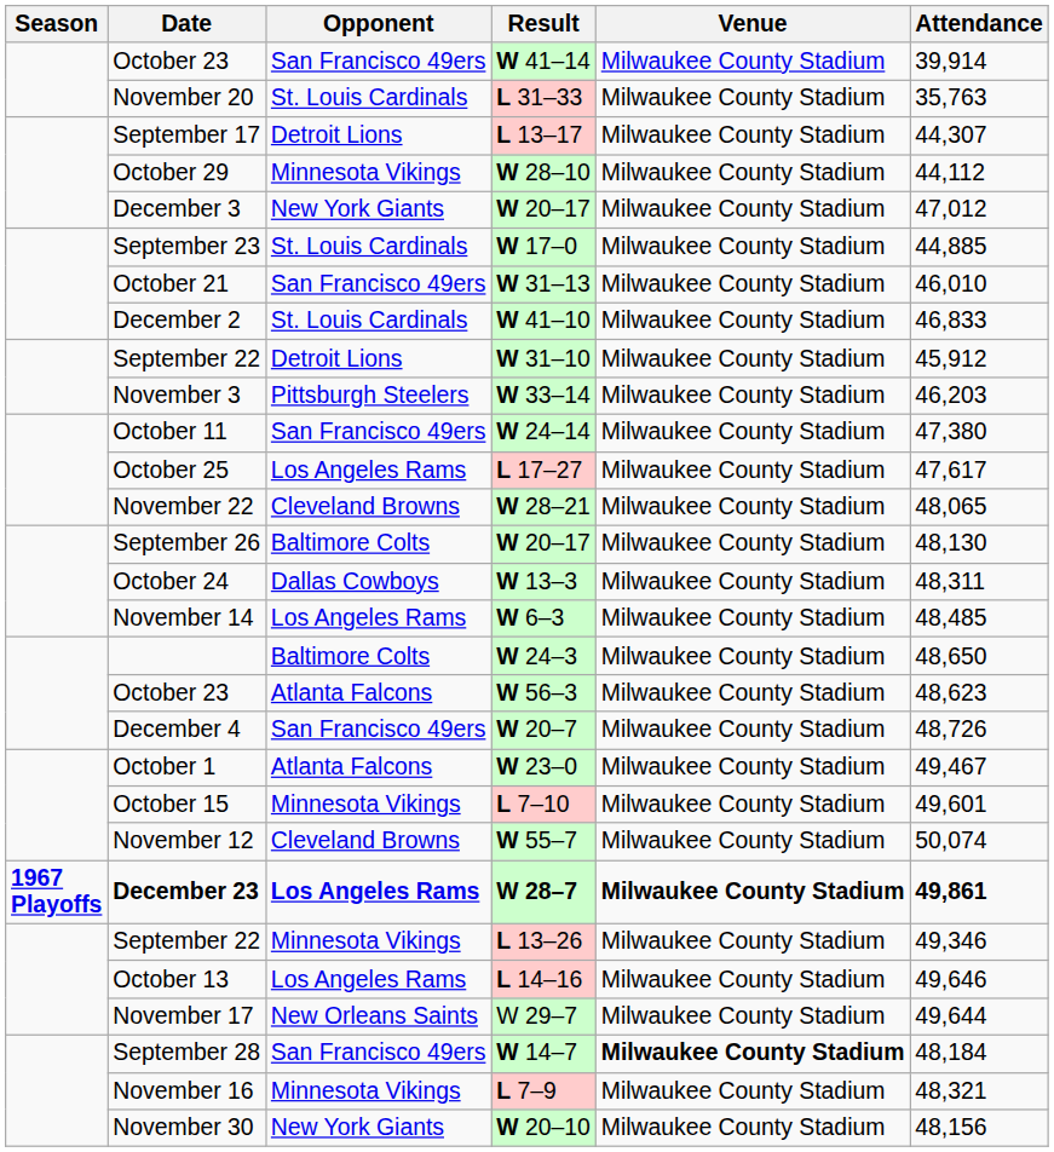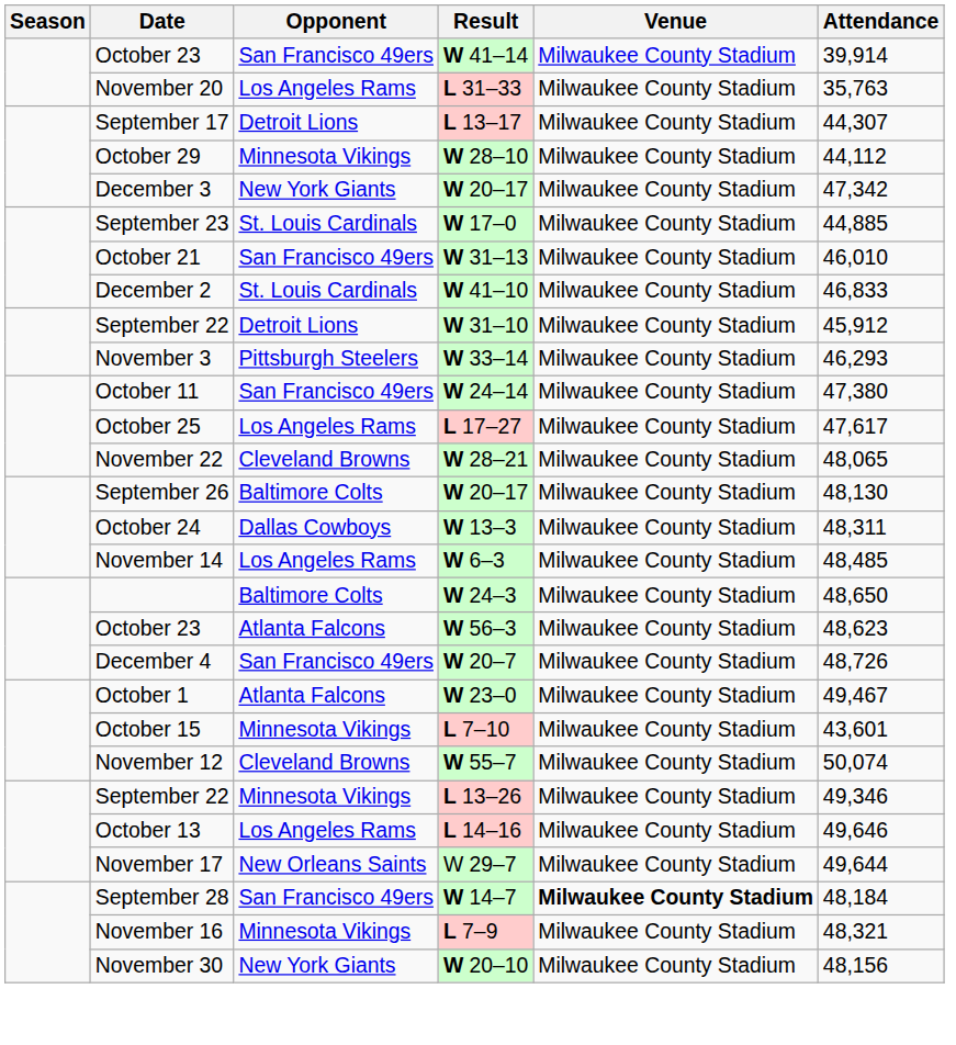November 20 | Opponent: St. Louis Cardinals -> Los Angeles Rams
December 3 | Attendance: 47,012 -> 47,342
November 3 | Attendance: 46,203 -> 46,293
October 15 | Attendance: 49,601 -> 43,601
- row: 1967 Playoffs | December 23 | Los Angeles Rams | W 28–7 | Milwaukee County Stadium | 49,861
